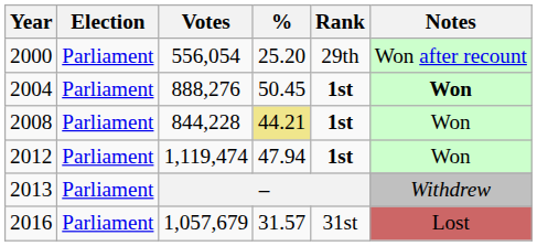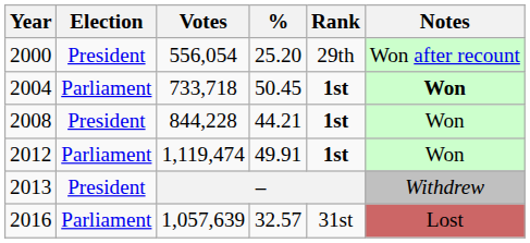2000 | Election: Parliament -> President
2004 | Votes: 888,276 -> 733,718
2008 | Election: Parliament -> President
2008 | %: khaki background -> no background
2012 | %: 47.94 -> 49.91
2013 | Election: Parliament -> President
2016 | Votes: 1,057,679 -> 1,057,639
2016 | %: 31.57 -> 32.57
